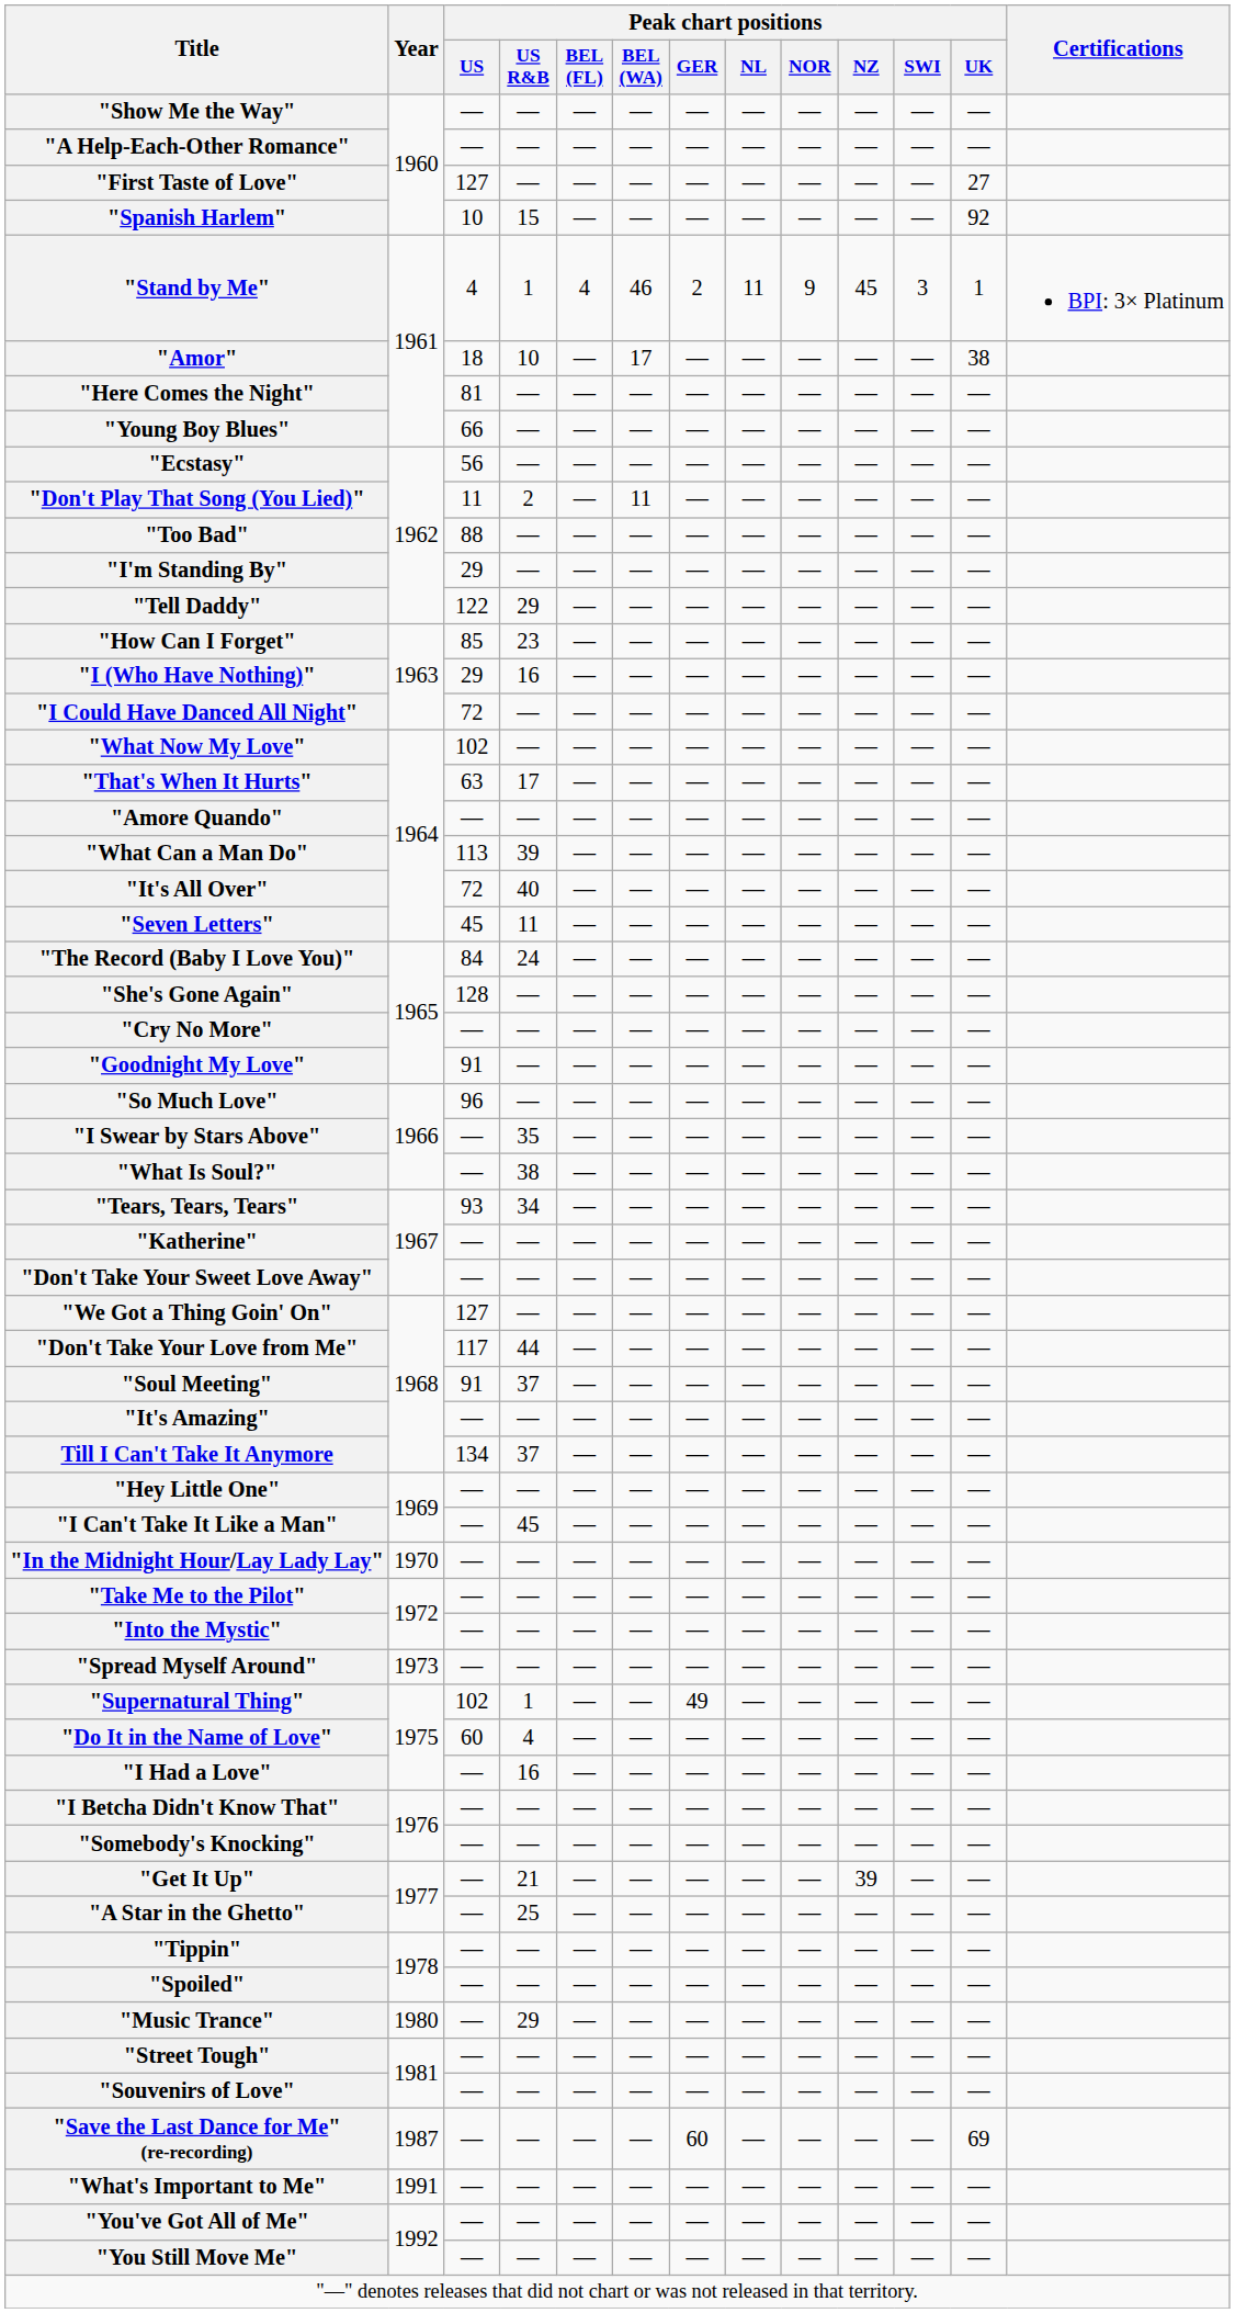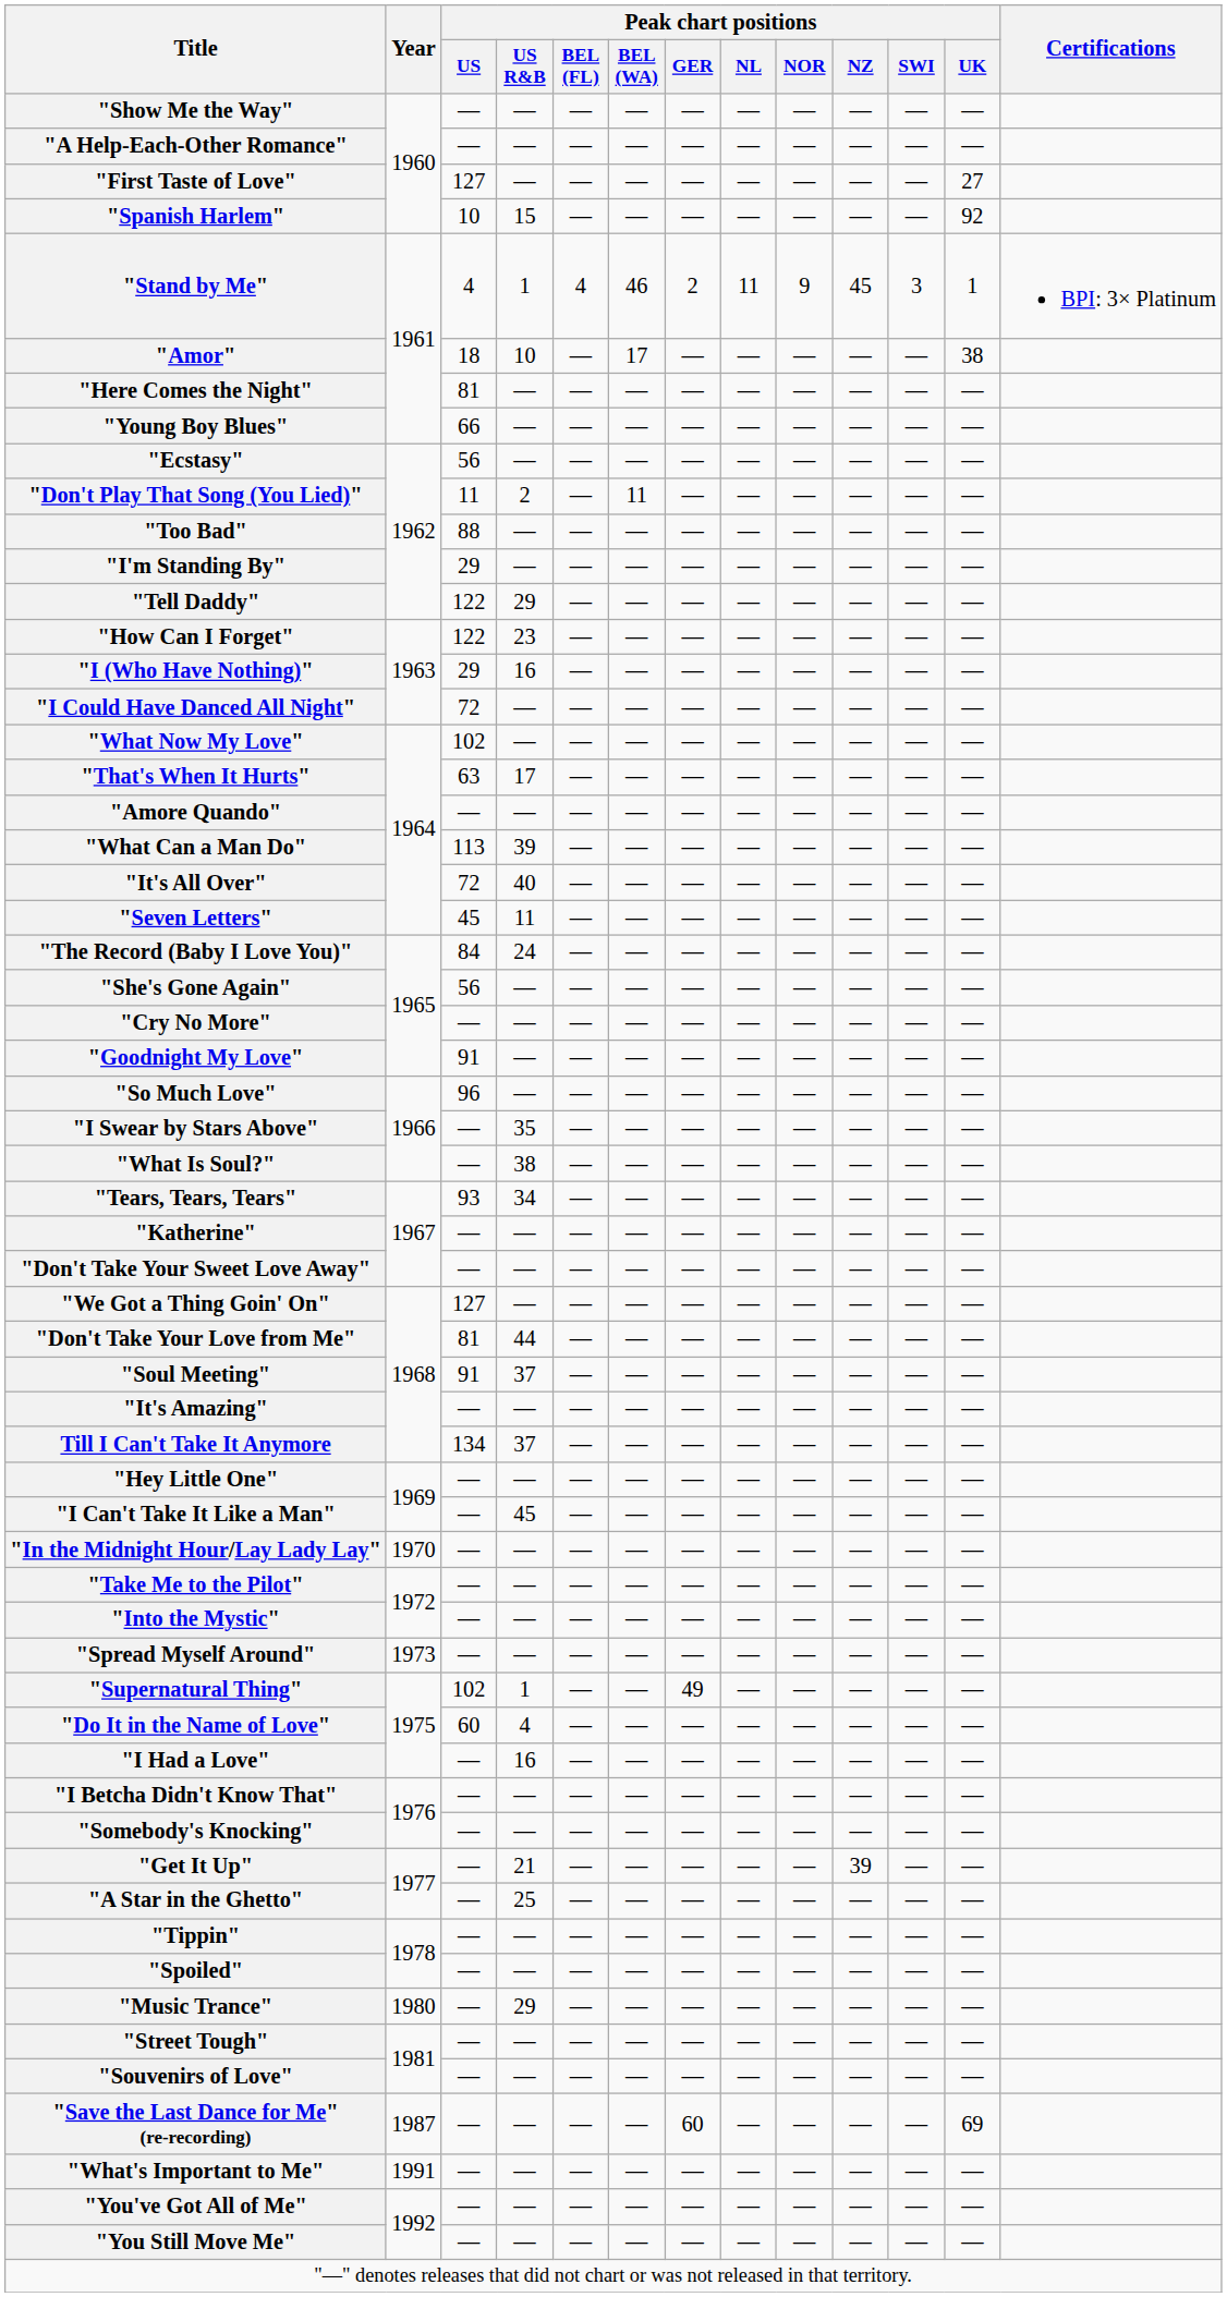"How Can I Forget" | Peak chart positions / US: 85 -> 122
"She's Gone Again" | Peak chart positions / US: 128 -> 56
"Don't Take Your Love from Me" | Peak chart positions / US: 117 -> 81
